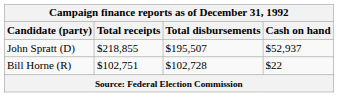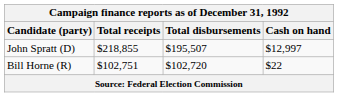John Spratt (D) | Cash on hand: $52,937 -> $12,997
Bill Horne (R) | Total disbursements: $102,728 -> $102,720
